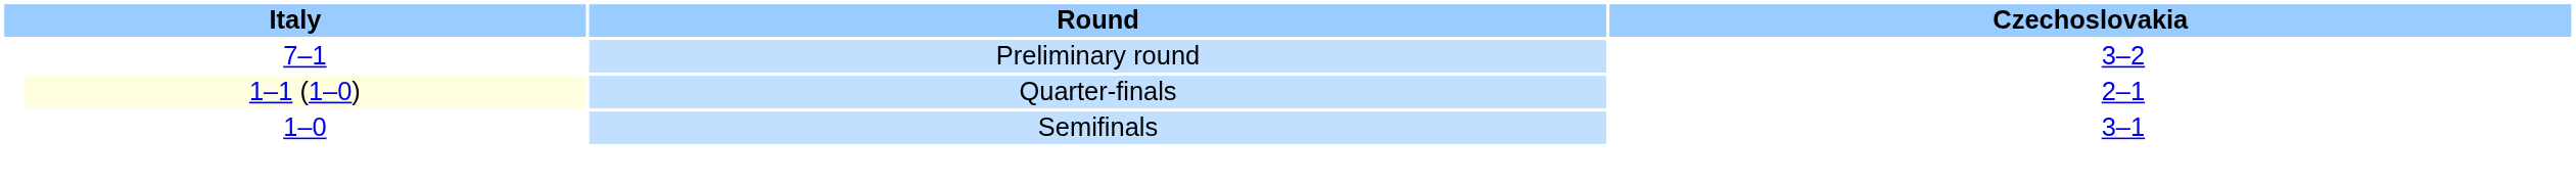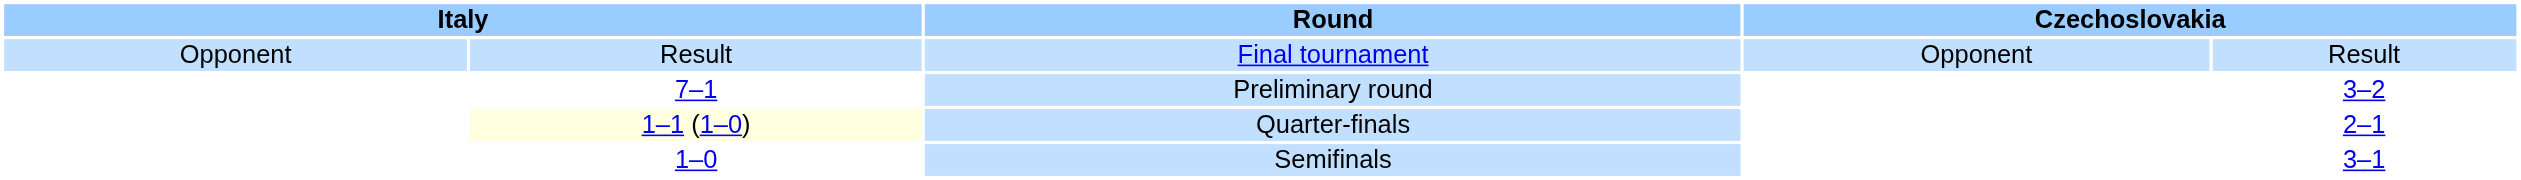+ row: Opponent | Result | Final tournament | Opponent | Result
